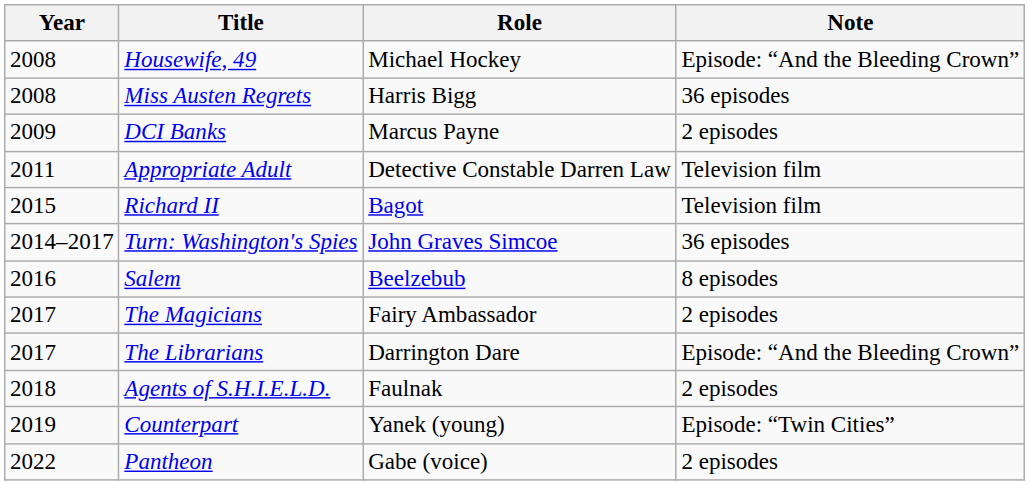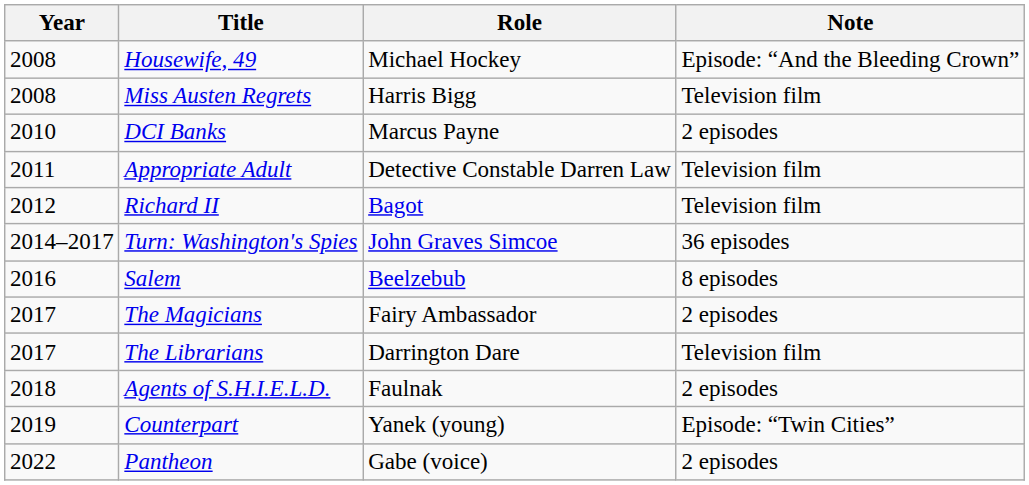Miss Austen Regrets | Note: 36 episodes -> Television film
DCI Banks | Year: 2009 -> 2010
Richard II | Year: 2015 -> 2012
The Librarians | Note: Episode: “And the Bleeding Crown” -> Television film
